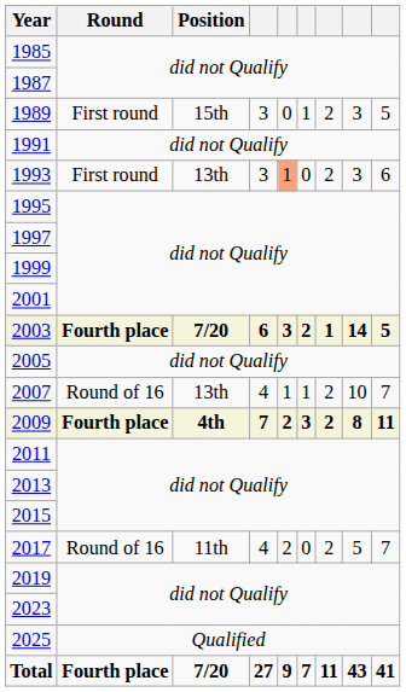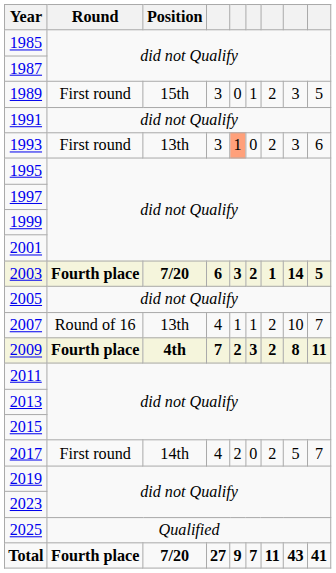2017 | Round: Round of 16 -> First round
2017 | Position: 11th -> 14th
